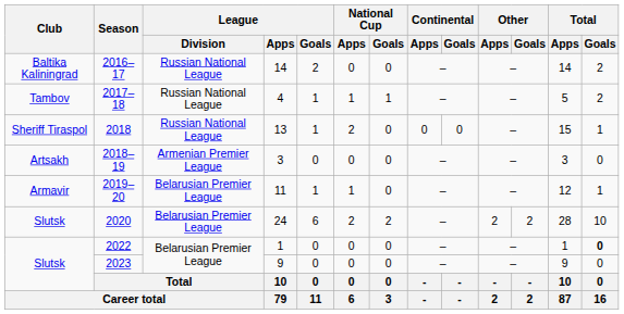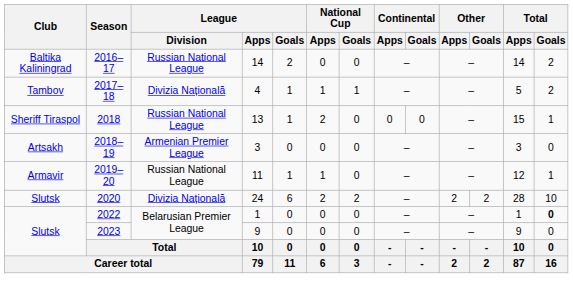2017–18 | League / Division: Russian National League -> Divizia Națională
2019–20 | League / Division: Belarusian Premier League -> Russian National League
2020 | League / Division: Belarusian Premier League -> Divizia Națională
